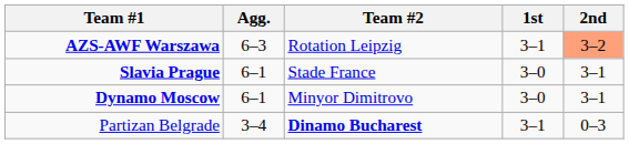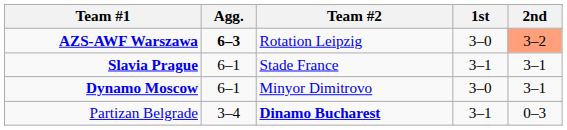AZS-AWF Warszawa | Agg.: normal -> bold
AZS-AWF Warszawa | 1st: 3–1 -> 3–0
Slavia Prague | 1st: 3–0 -> 3–1
